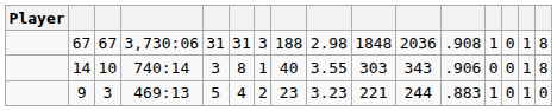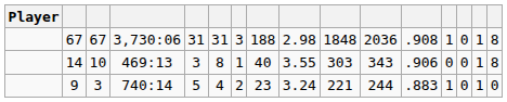14 | column 4: 740:14 -> 469:13
9 | column 4: 469:13 -> 740:14
9 | column 9: 3.23 -> 3.24
